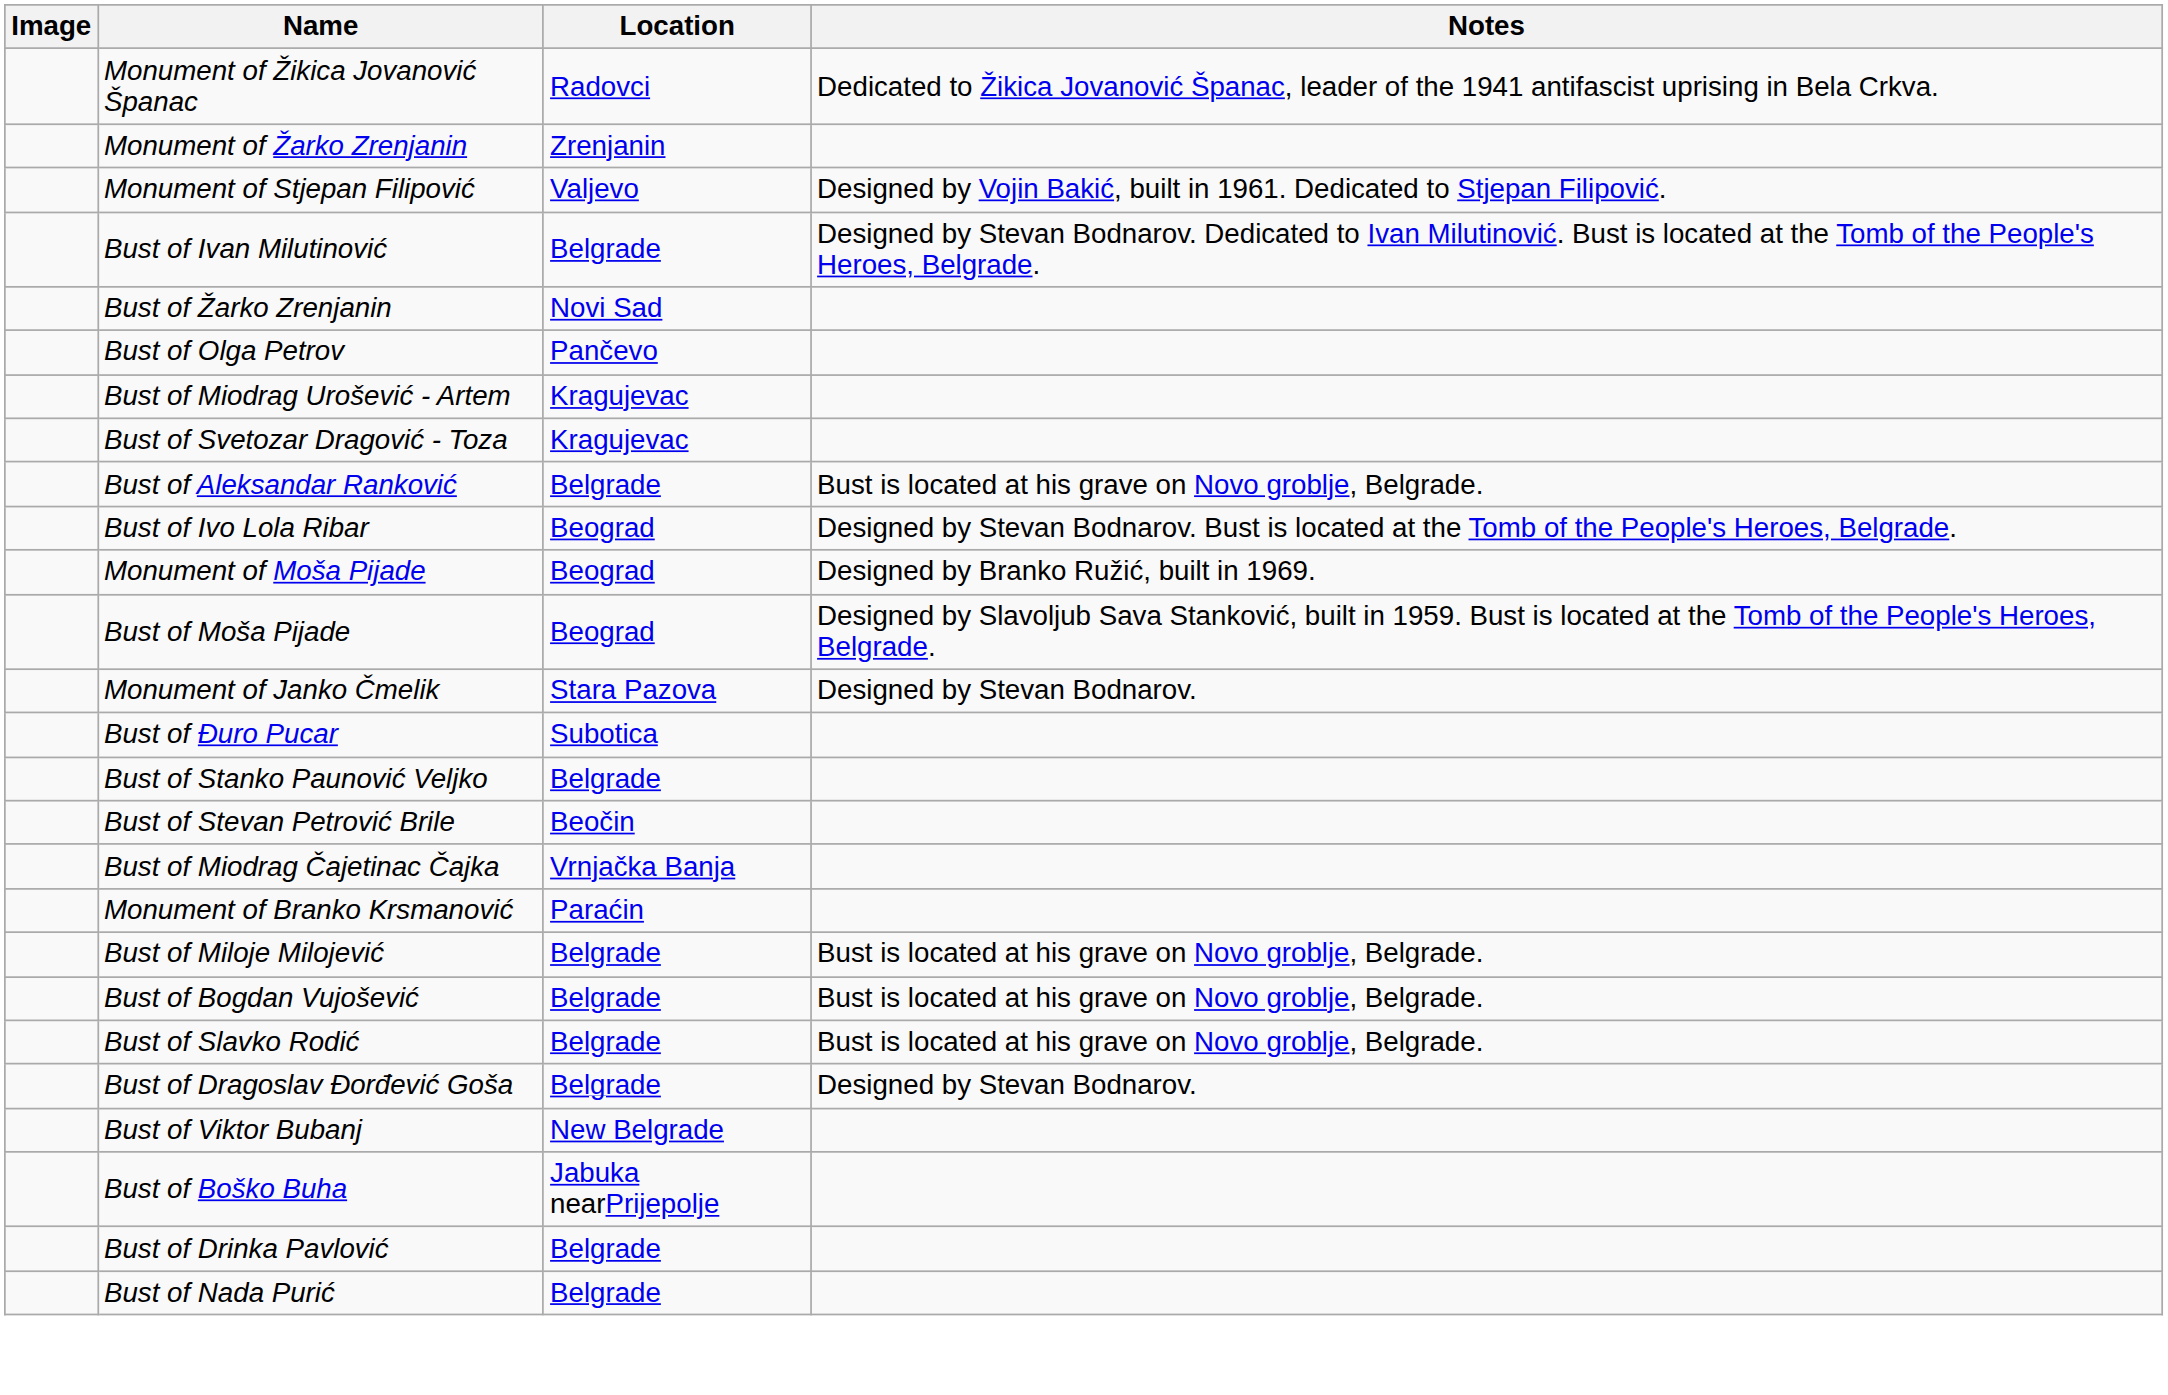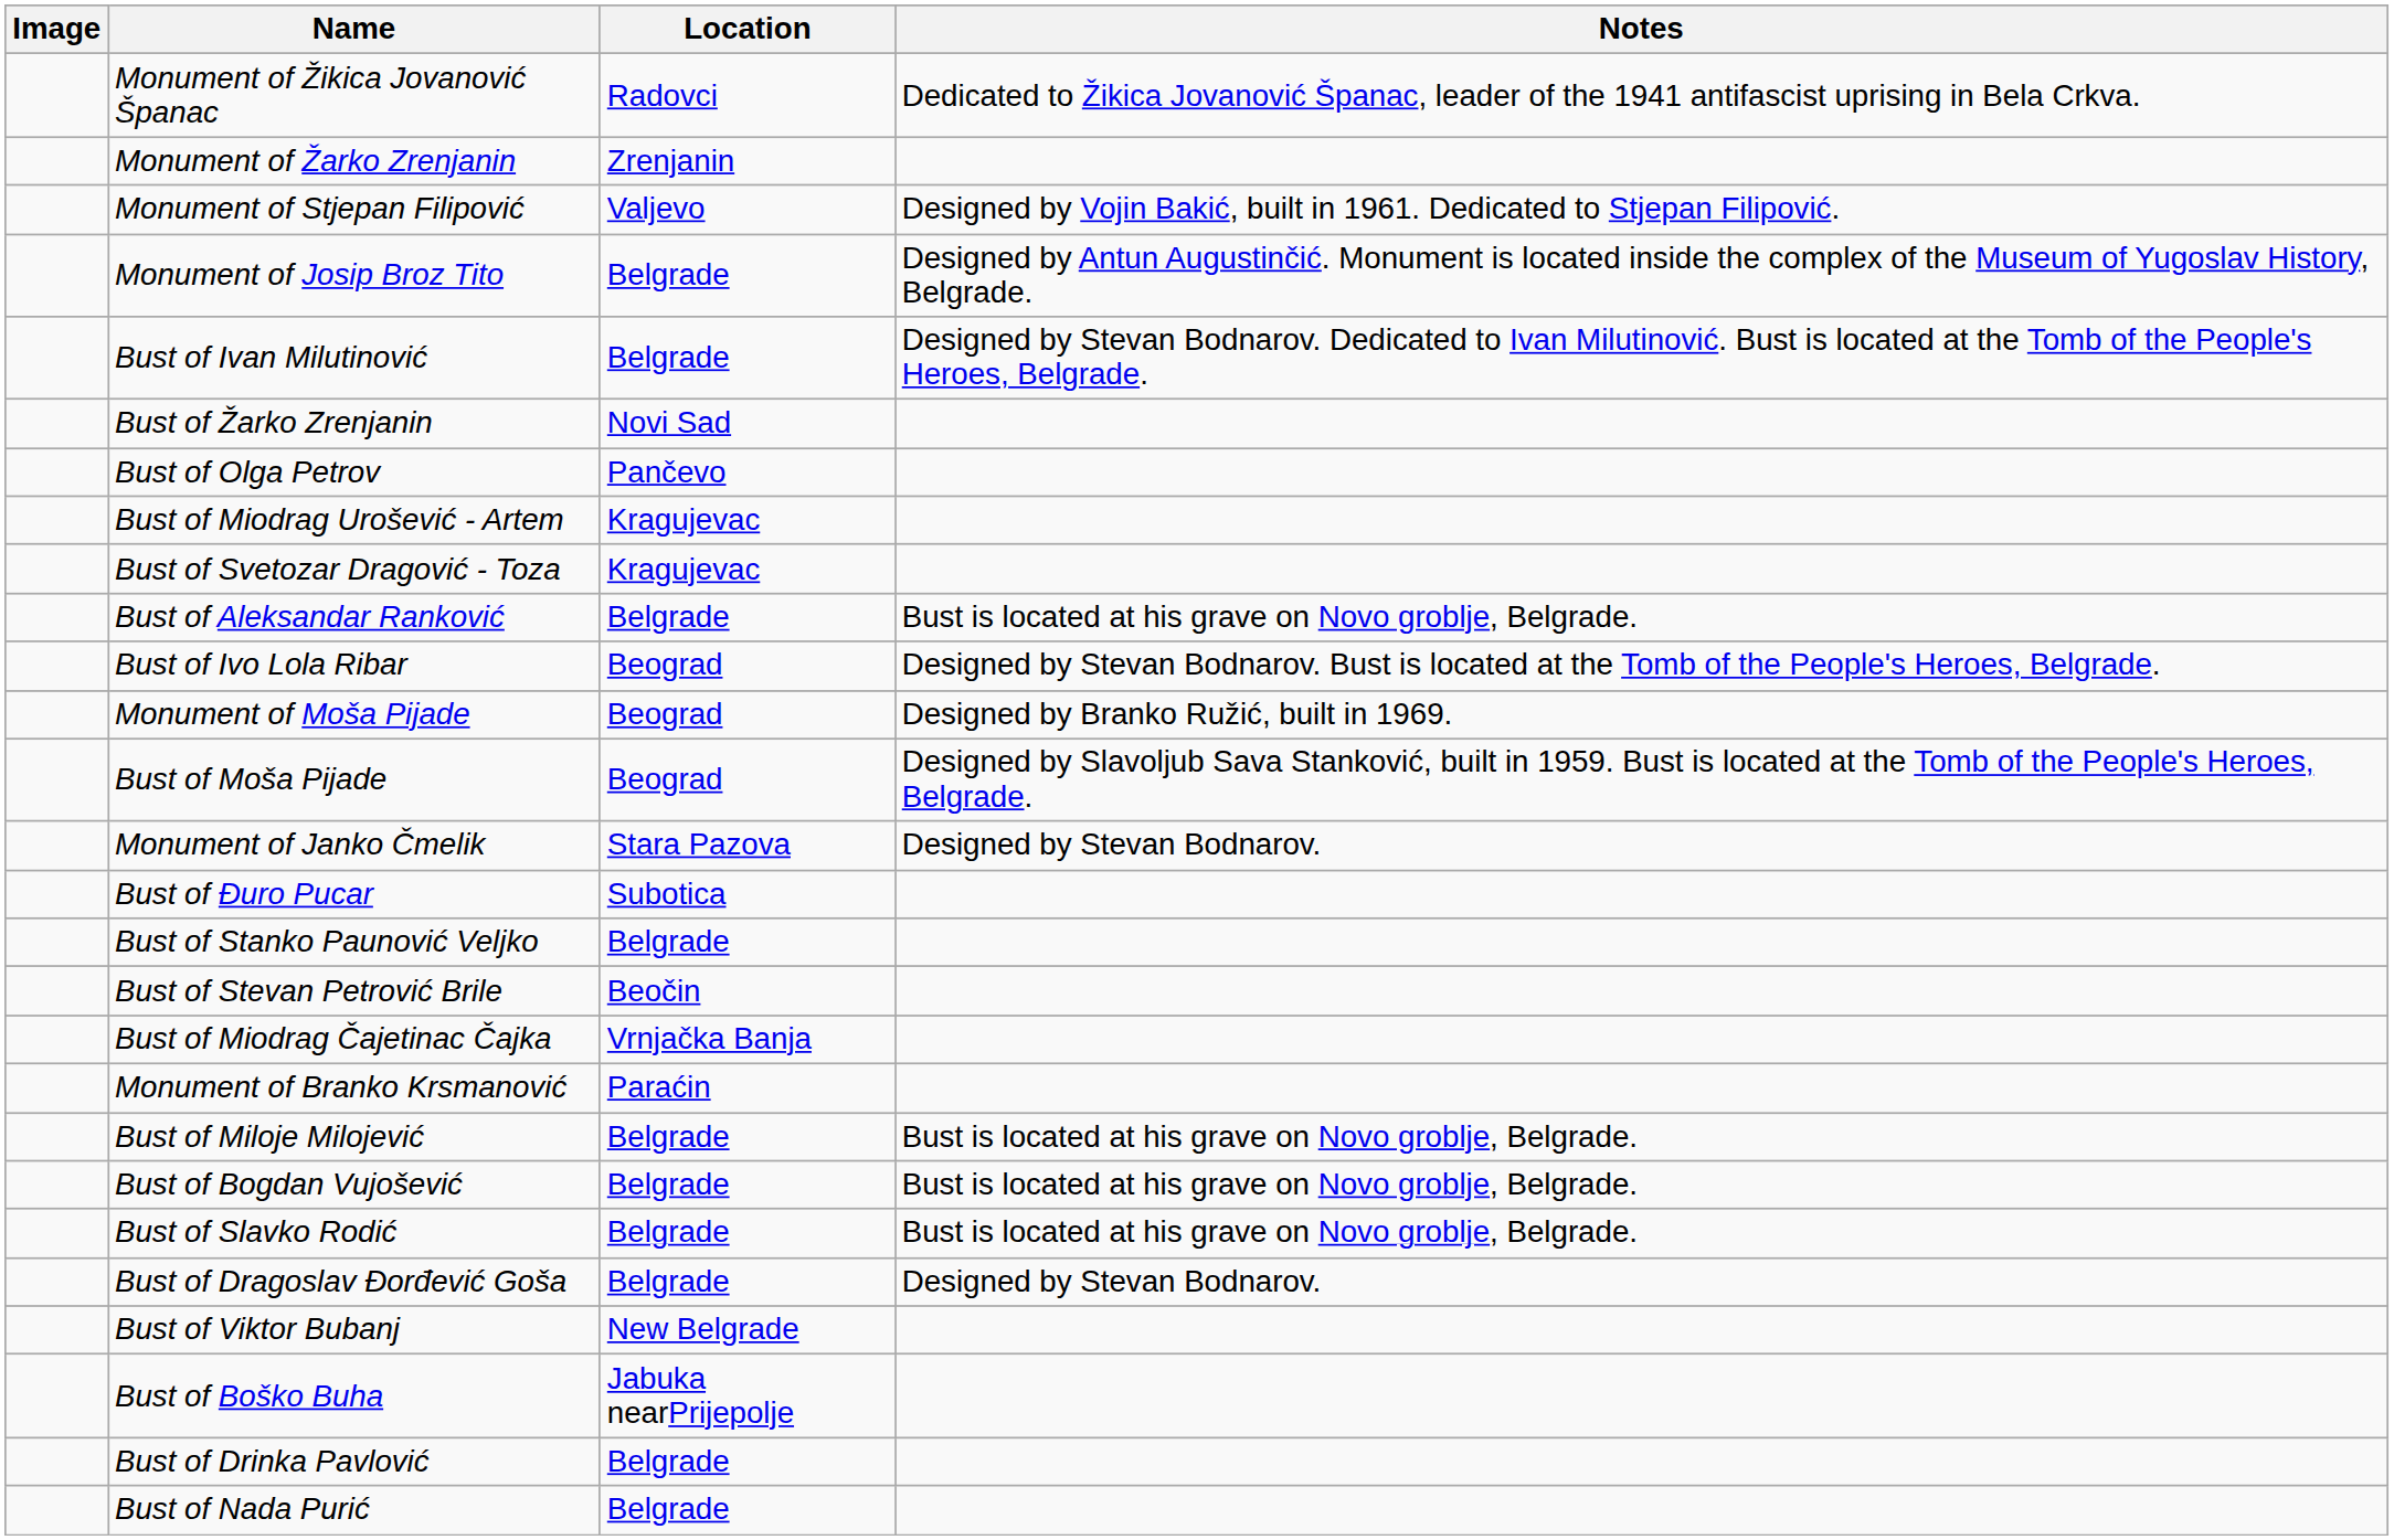+ row: Monument of Josip Broz Tito | Belgrade | Designed by Antun Augustinčić. Monument is located inside the complex of the Museum of Yugoslav History, Belgrade.
